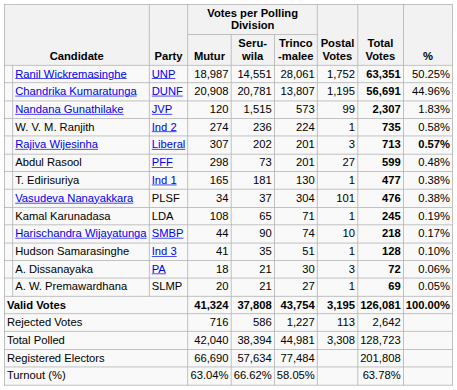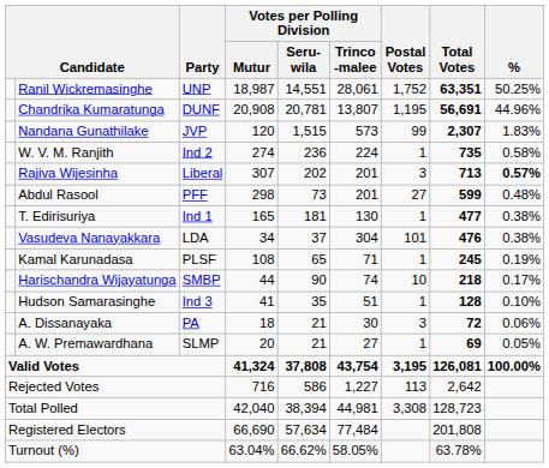Vasudeva Nanayakkara | Party: PLSF -> LDA
Kamal Karunadasa | Party: LDA -> PLSF
